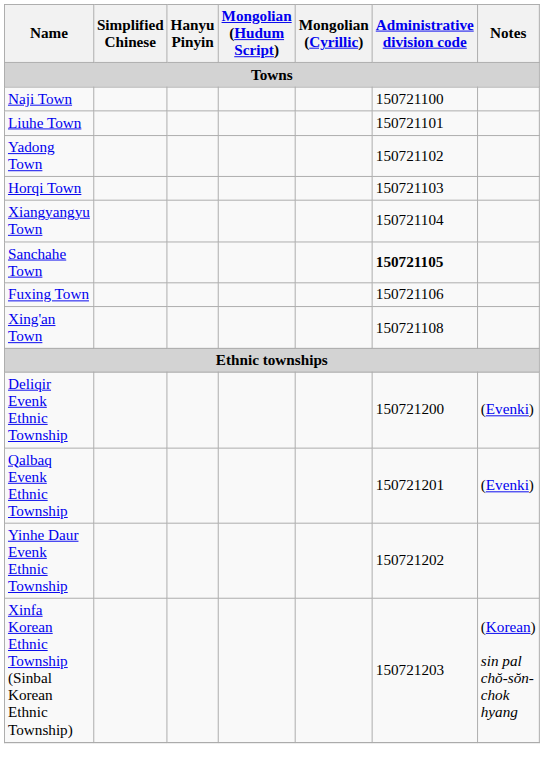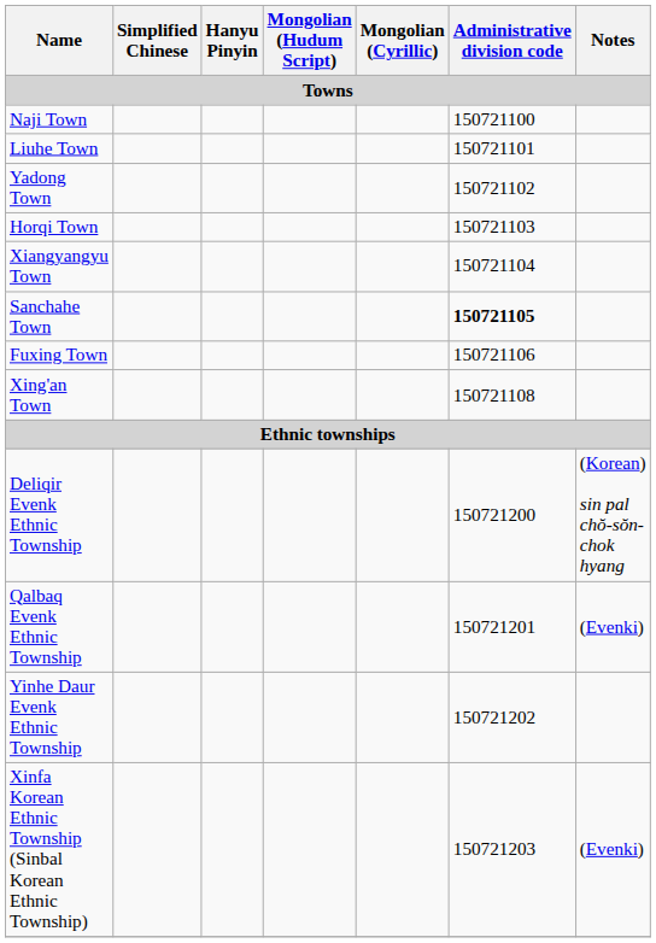Deliqir Evenk Ethnic Township | Notes: (Evenki) -> (Korean) sin pal chŏ-sŏn-chok hyang
Xinfa Korean Ethnic Township (Sinbal Korean Ethnic Township) | Notes: (Korean) sin pal chŏ-sŏn-chok hyang -> (Evenki)
